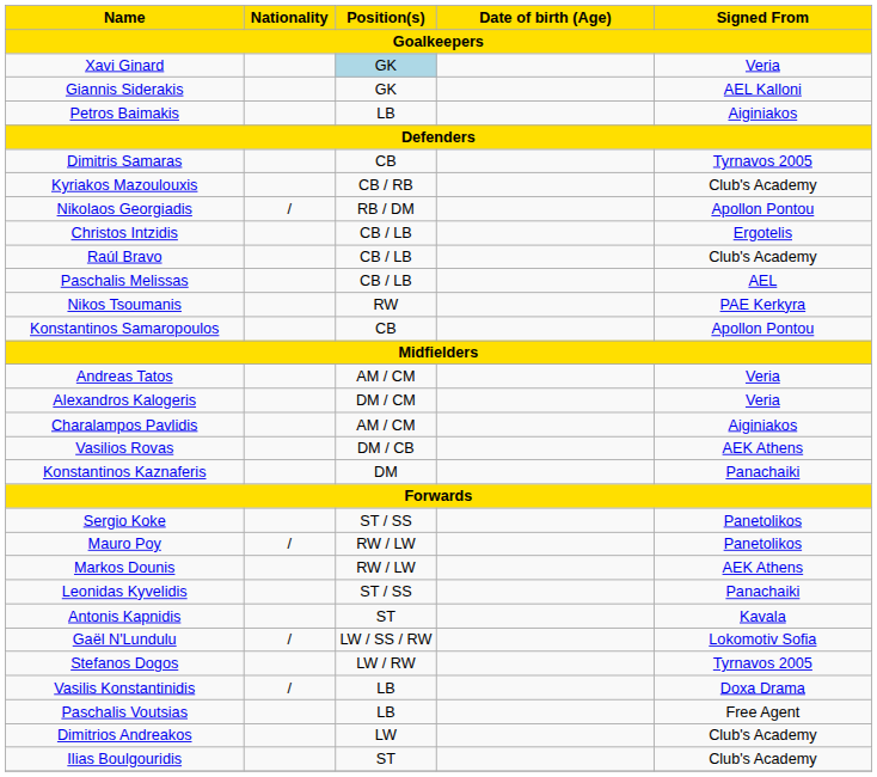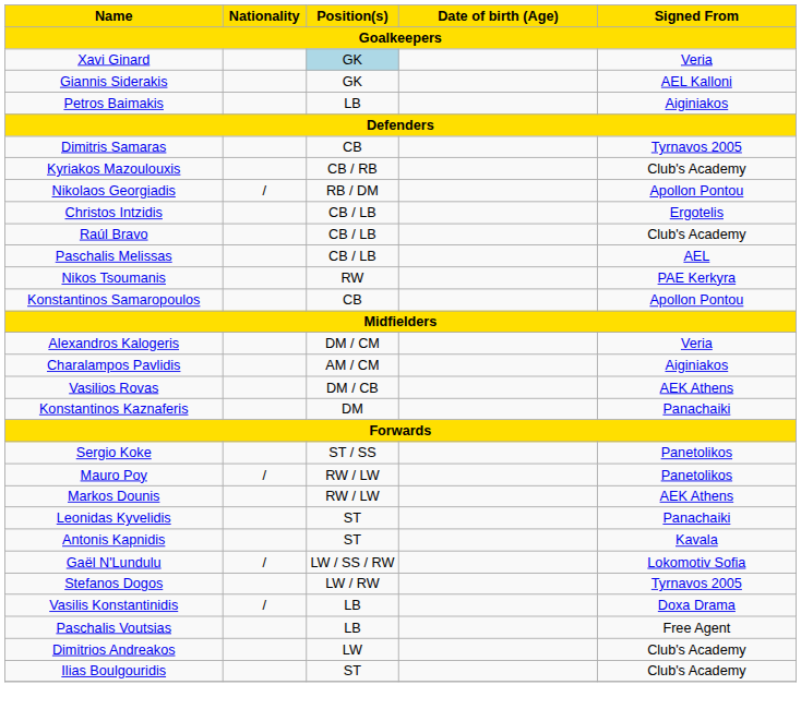- row: Andreas Tatos | AM / CM | Veria
Leonidas Kyvelidis | Position(s): ST / SS -> ST
